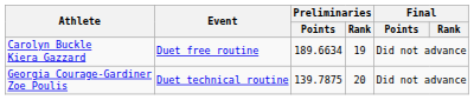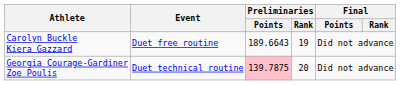Carolyn Buckle Kiera Gazzard | Preliminaries / Points: 189.6634 -> 189.6643
Georgia Courage-Gardiner Zoe Poulis | Preliminaries / Points: no background -> pink background
